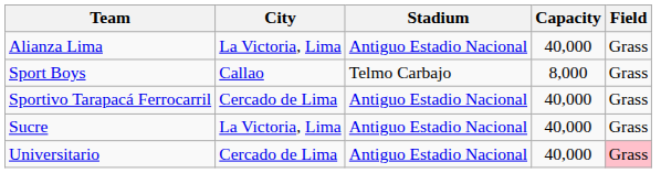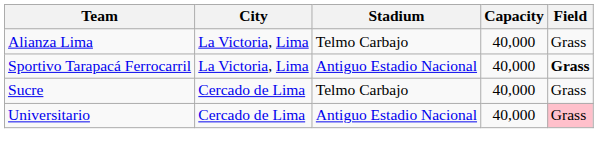Alianza Lima | Stadium: Antiguo Estadio Nacional -> Telmo Carbajo
- row: Sport Boys | Callao | Telmo Carbajo | 8,000 | Grass
Sportivo Tarapacá Ferrocarril | City: Cercado de Lima -> La Victoria, Lima
Sportivo Tarapacá Ferrocarril | Field: normal -> bold
Sucre | City: La Victoria, Lima -> Cercado de Lima
Sucre | Stadium: Antiguo Estadio Nacional -> Telmo Carbajo
